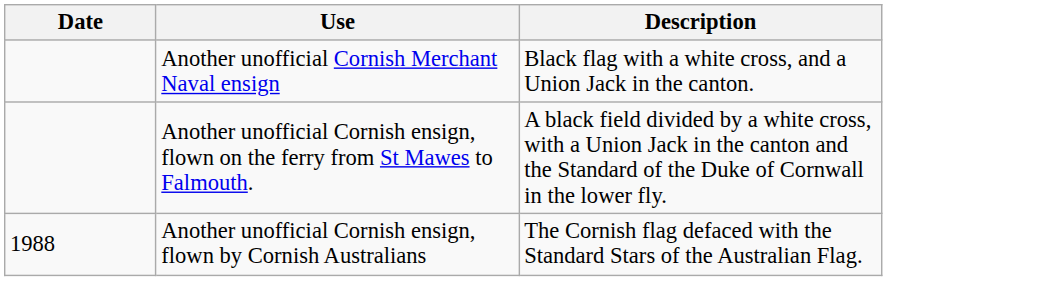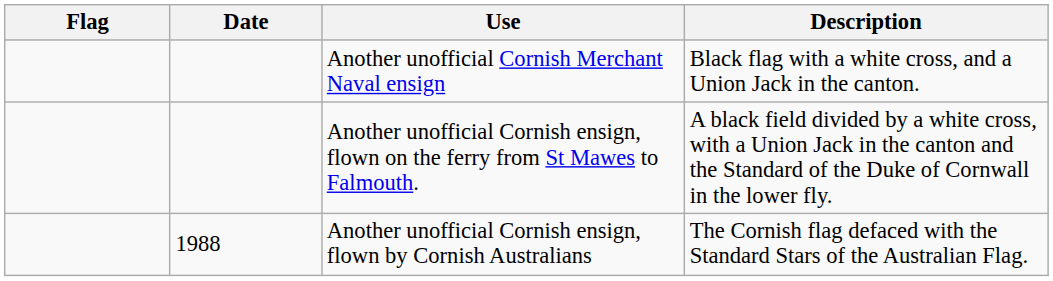+ column: Flag
